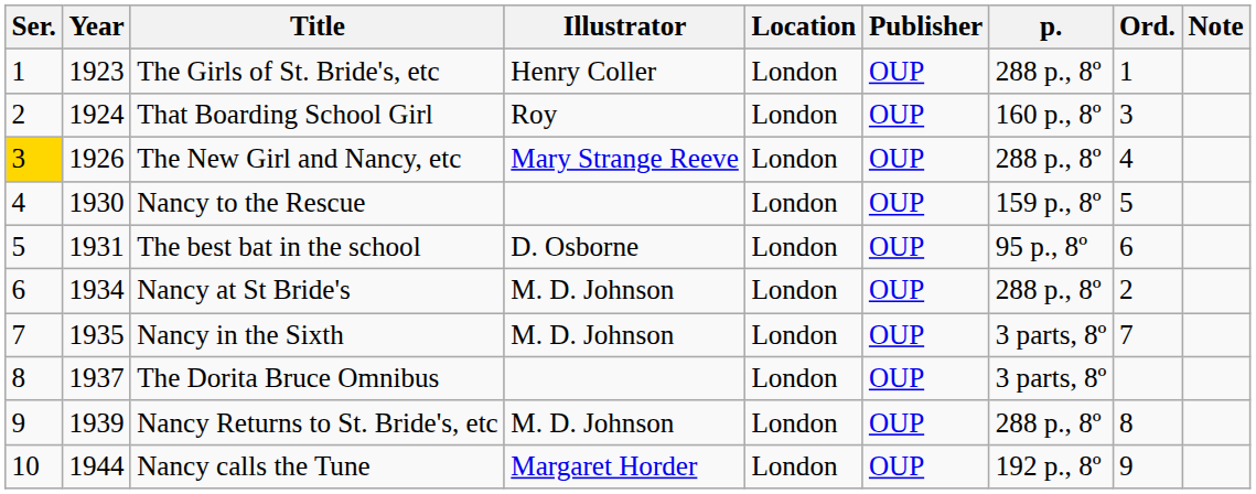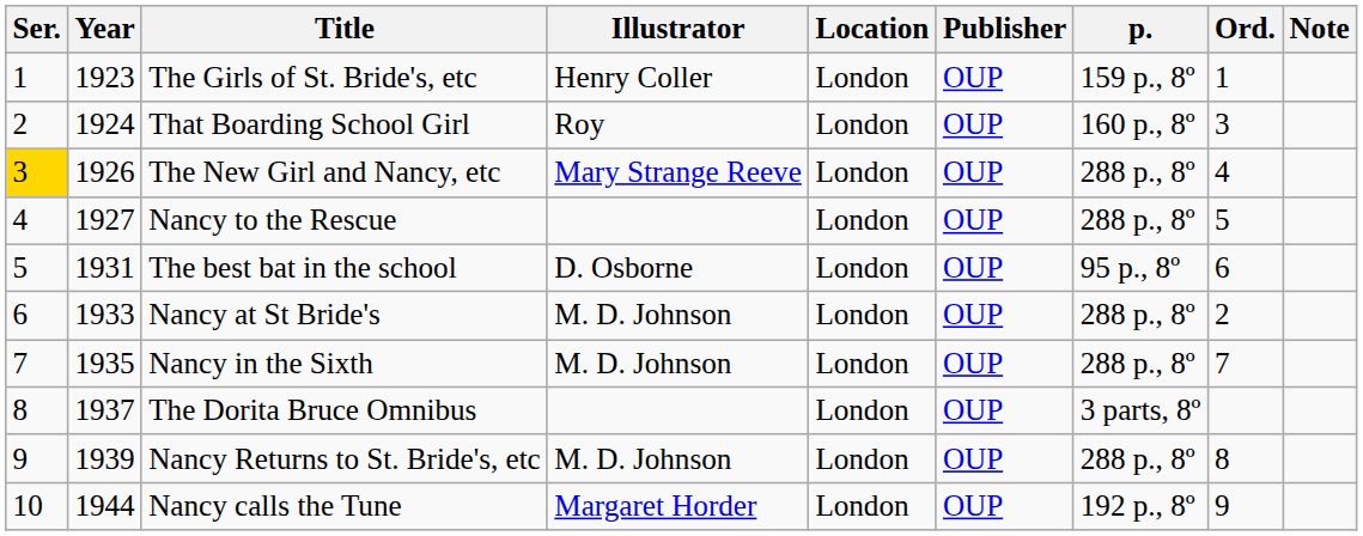The Girls of St. Bride's, etc | p.: 288 p., 8º -> 159 p., 8º
Nancy to the Rescue | Year: 1930 -> 1927
Nancy to the Rescue | p.: 159 p., 8º -> 288 p., 8º
Nancy at St Bride's | Year: 1934 -> 1933
Nancy in the Sixth | p.: 3 parts, 8º -> 288 p., 8º
